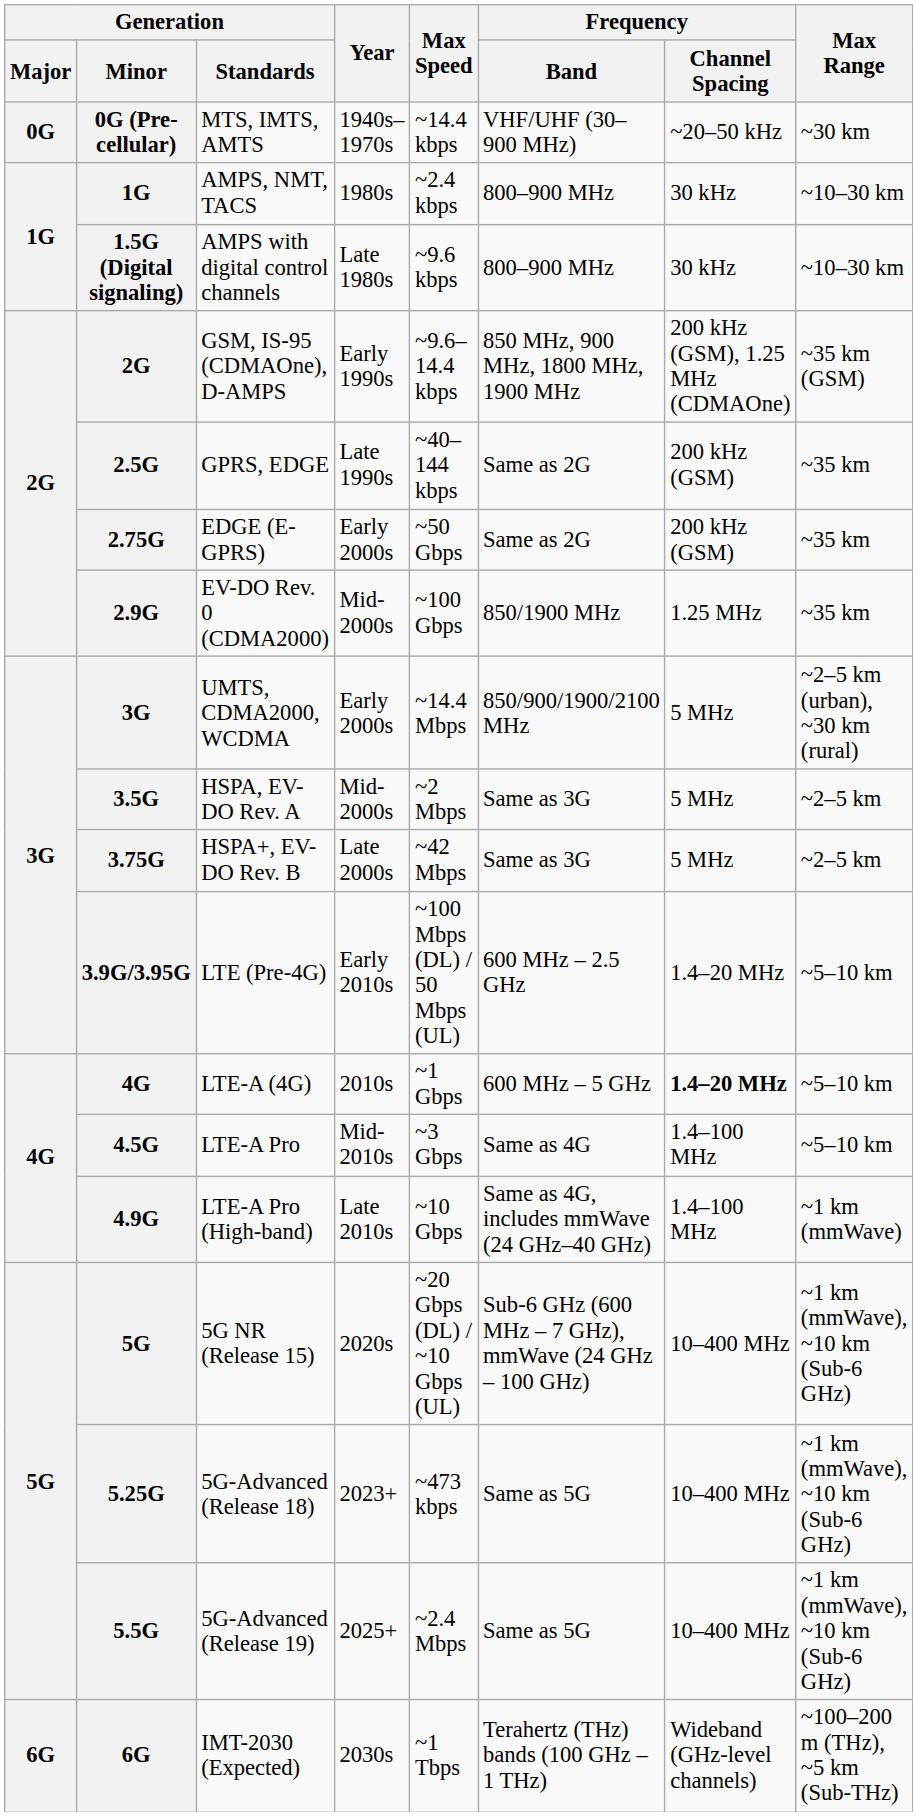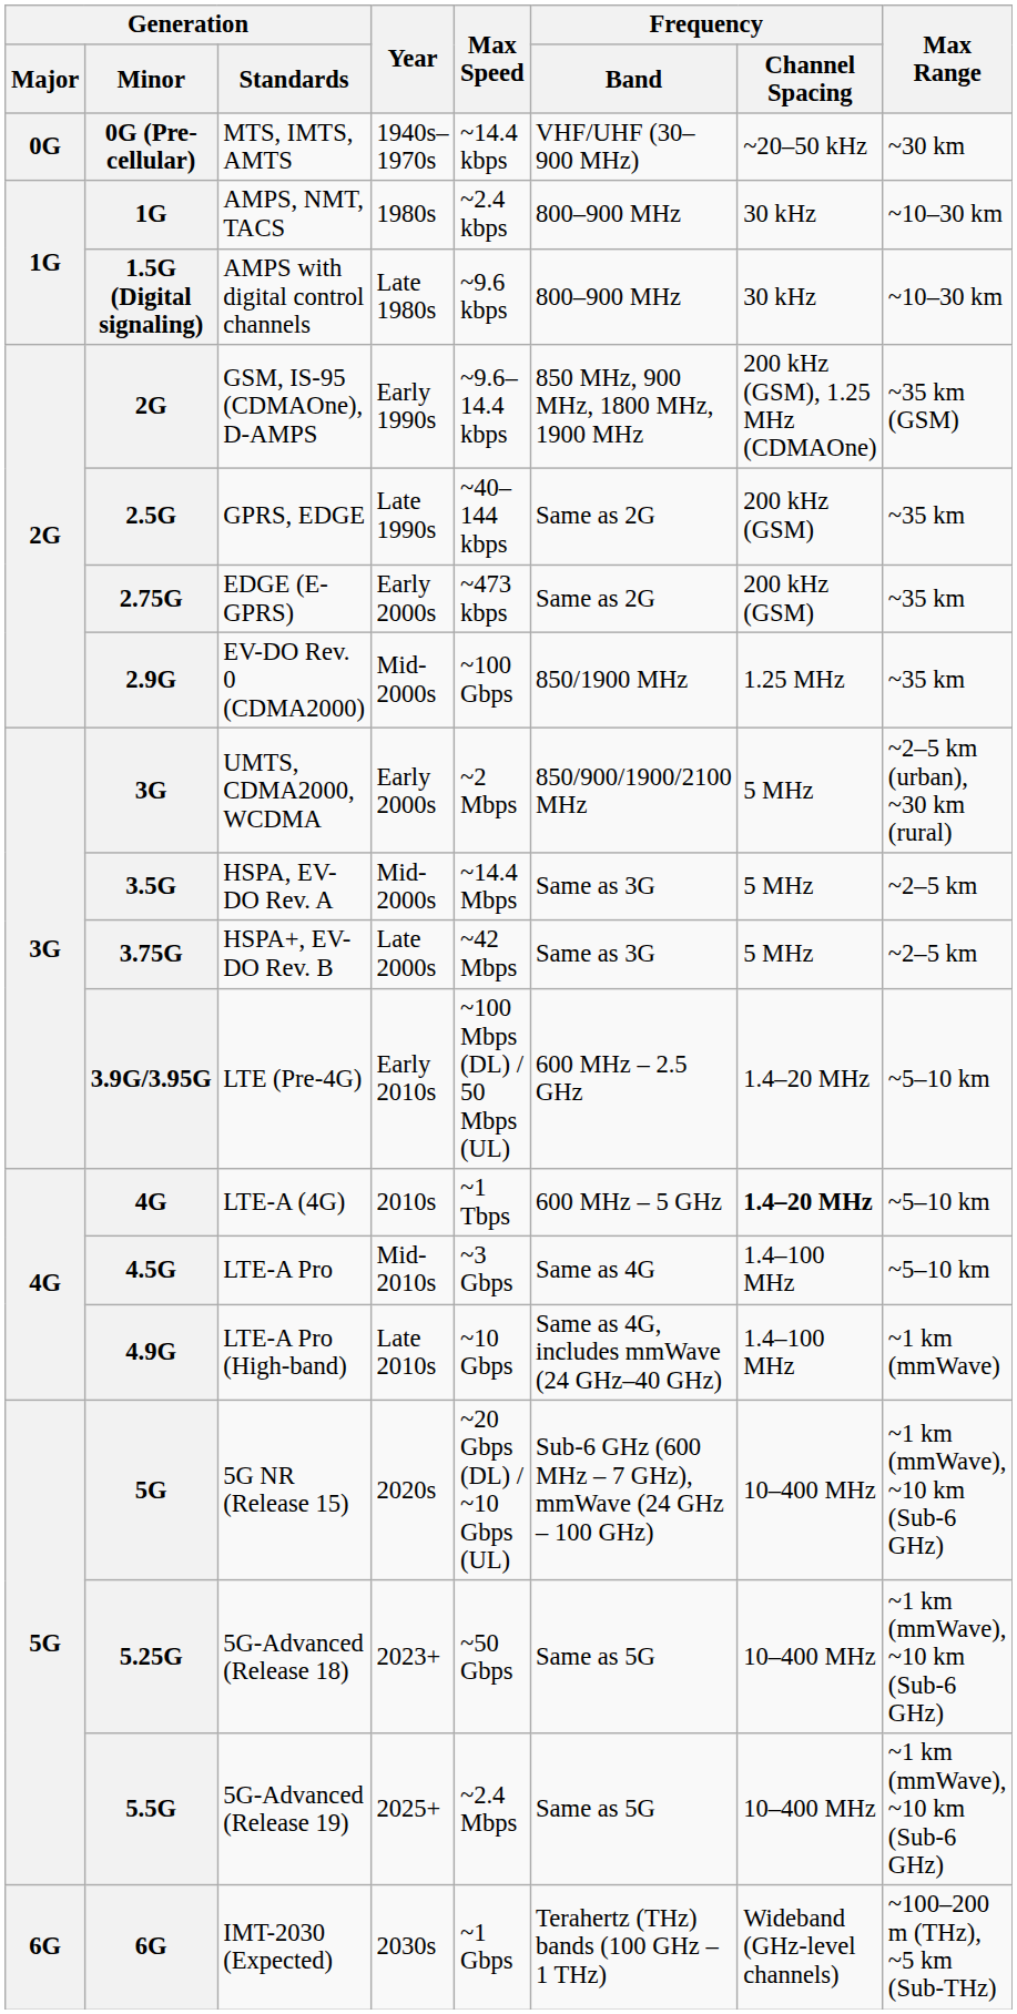EDGE (E-GPRS) | Max Speed: ~50 Gbps -> ~473 kbps
UMTS, CDMA2000, WCDMA | Max Speed: ~14.4 Mbps -> ~2 Mbps
HSPA, EV-DO Rev. A | Max Speed: ~2 Mbps -> ~14.4 Mbps
LTE-A (4G) | Max Speed: ~1 Gbps -> ~1 Tbps
5G-Advanced (Release 18) | Max Speed: ~473 kbps -> ~50 Gbps
IMT-2030 (Expected) | Max Speed: ~1 Tbps -> ~1 Gbps
